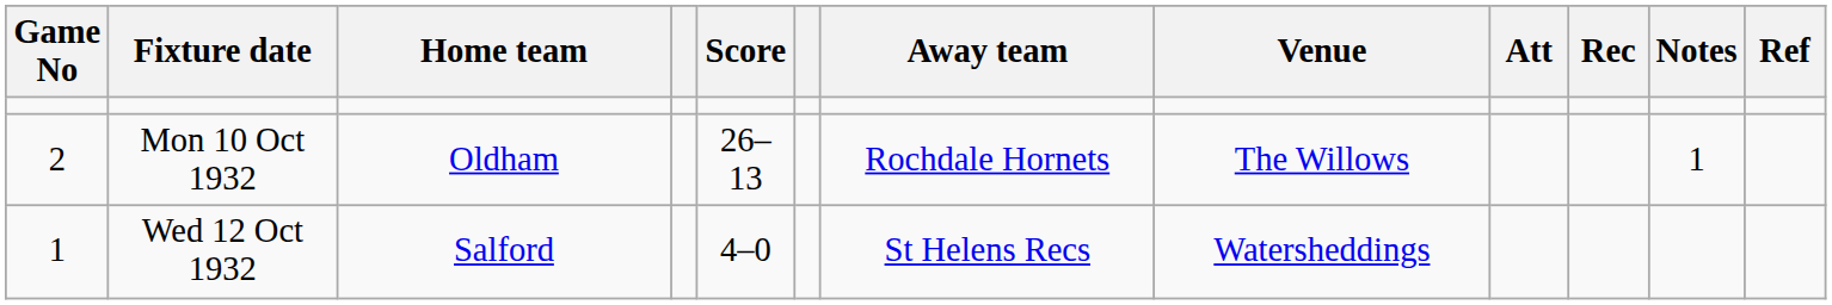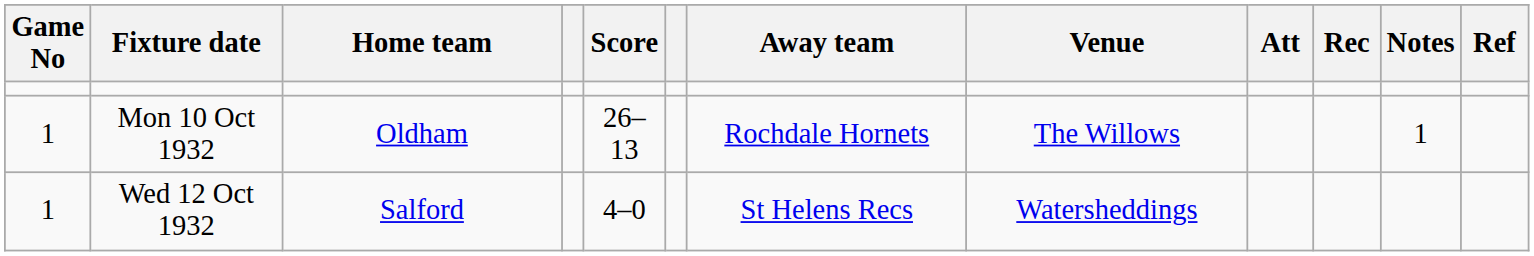Mon 10 Oct 1932 | Game No: 2 -> 1
